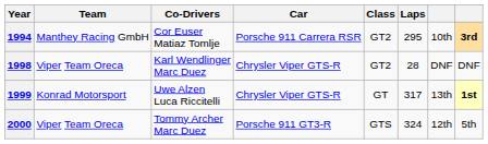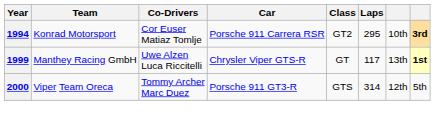1994 | Team: Manthey Racing GmbH -> Konrad Motorsport
- row: 1998 | Viper Team Oreca | Karl Wendlinger Marc Duez | Chrysler Viper GTS-R | GT2 | 28 | DNF | DNF
1999 | Team: Konrad Motorsport -> Manthey Racing GmbH
1999 | Laps: 317 -> 117
2000 | Laps: 324 -> 314
